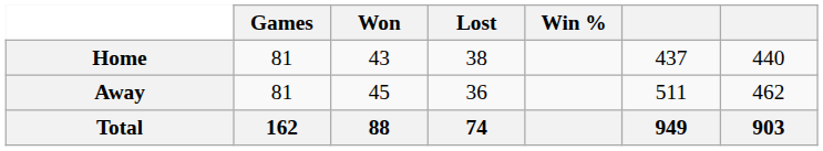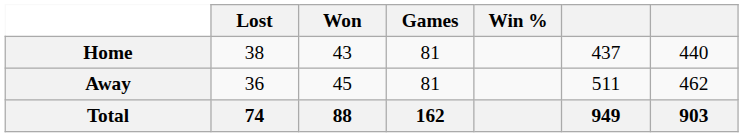columns swapped: Games <-> Lost
